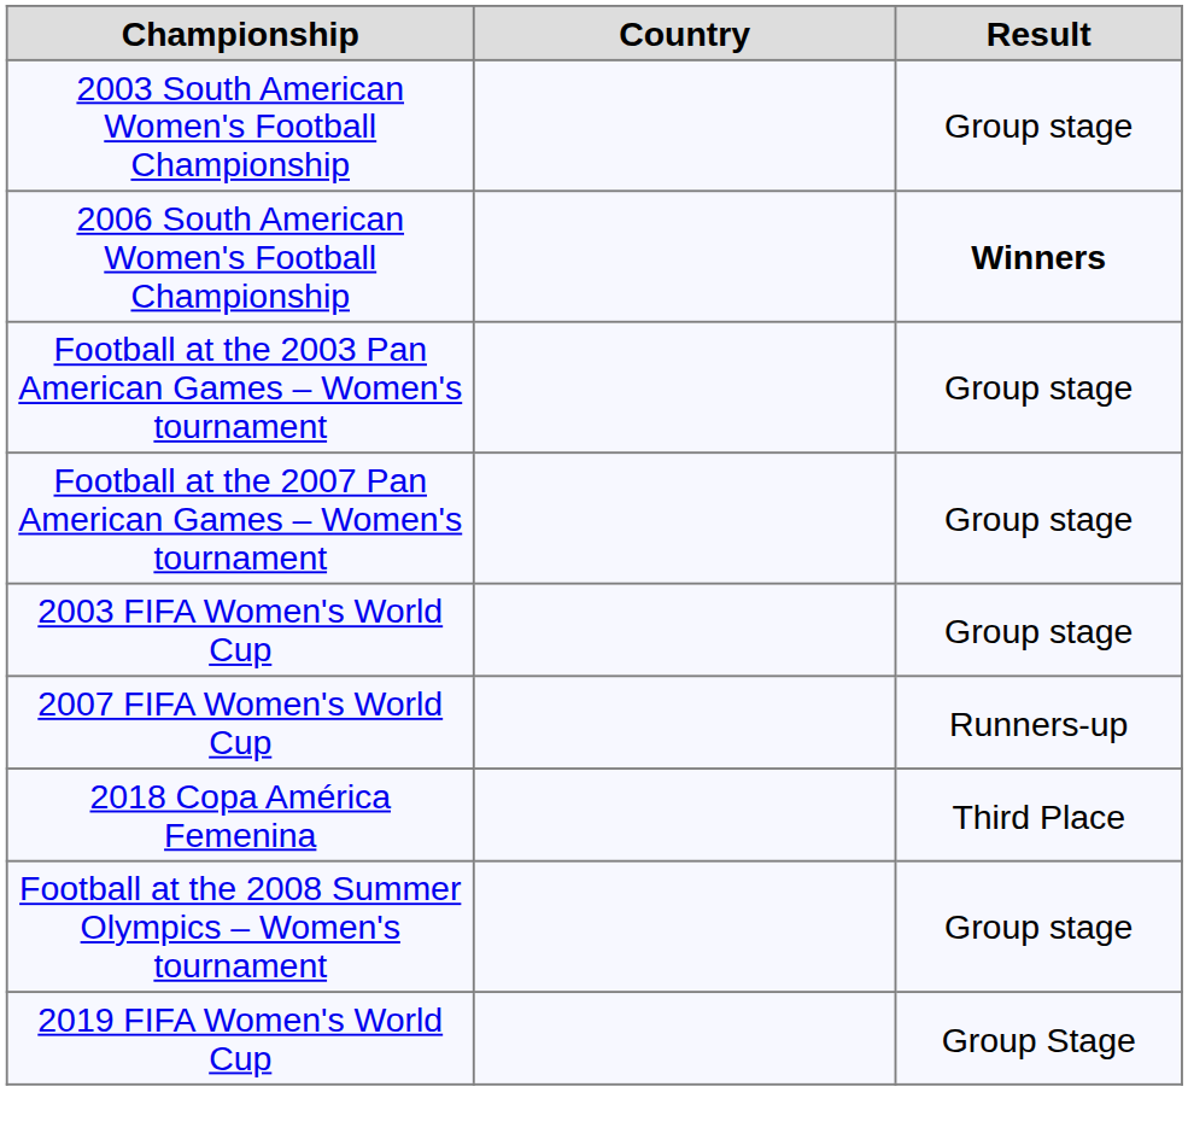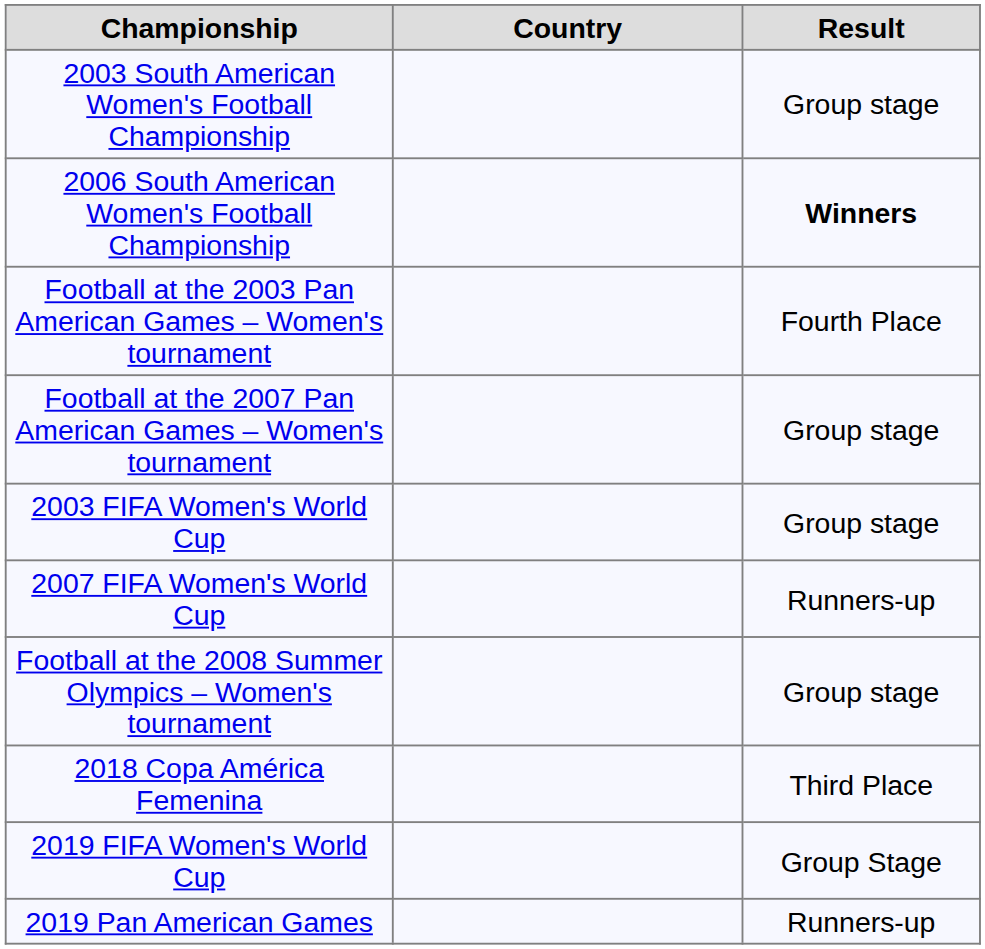Football at the 2003 Pan American Games – Women's tournament | Result: Group stage -> Fourth Place
rows swapped: Football at the 2008 Summer Olympics – Women's tournament <-> 2018 Copa América Femenina
+ row: 2019 Pan American Games | Runners-up
